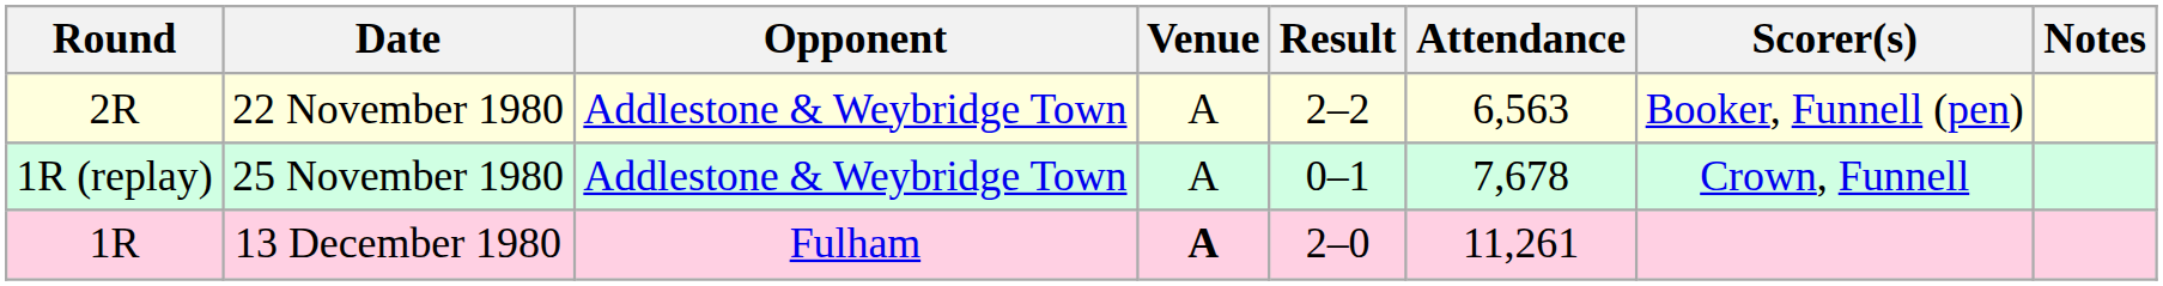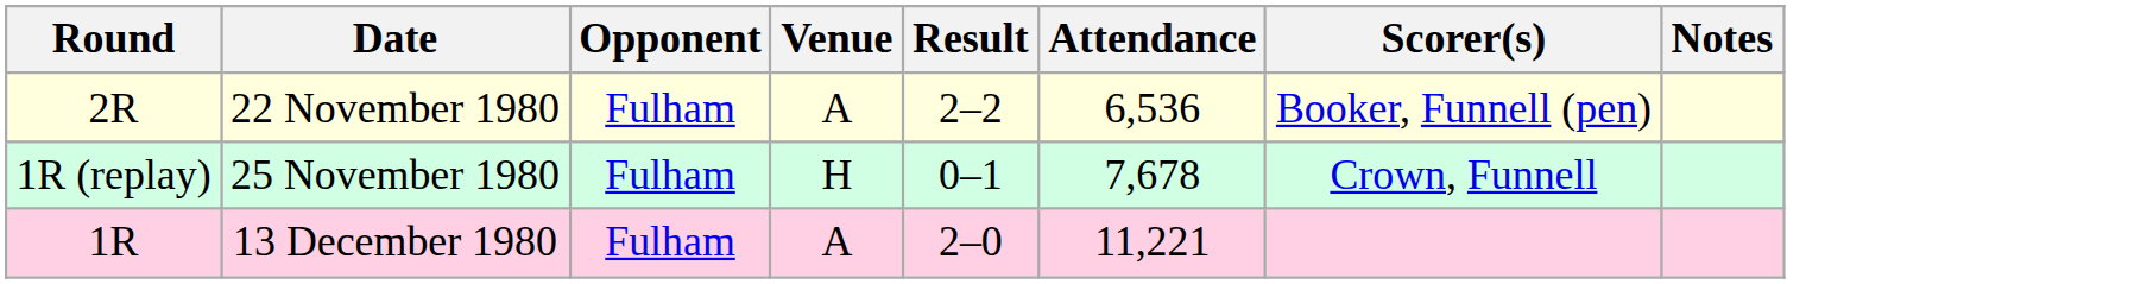22 November 1980 | Opponent: Addlestone & Weybridge Town -> Fulham
22 November 1980 | Attendance: 6,563 -> 6,536
25 November 1980 | Opponent: Addlestone & Weybridge Town -> Fulham
25 November 1980 | Venue: A -> H
13 December 1980 | Venue: bold -> normal
13 December 1980 | Attendance: 11,261 -> 11,221
